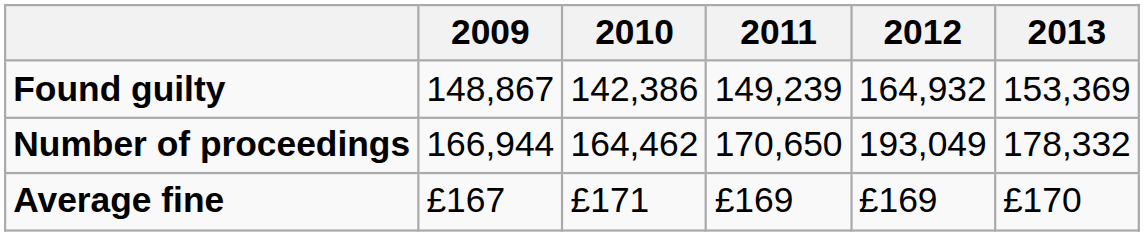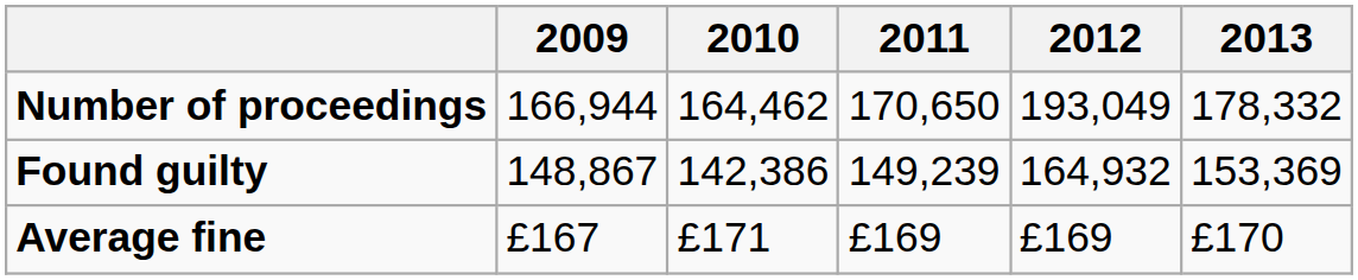rows swapped: Number of proceedings <-> Found guilty
